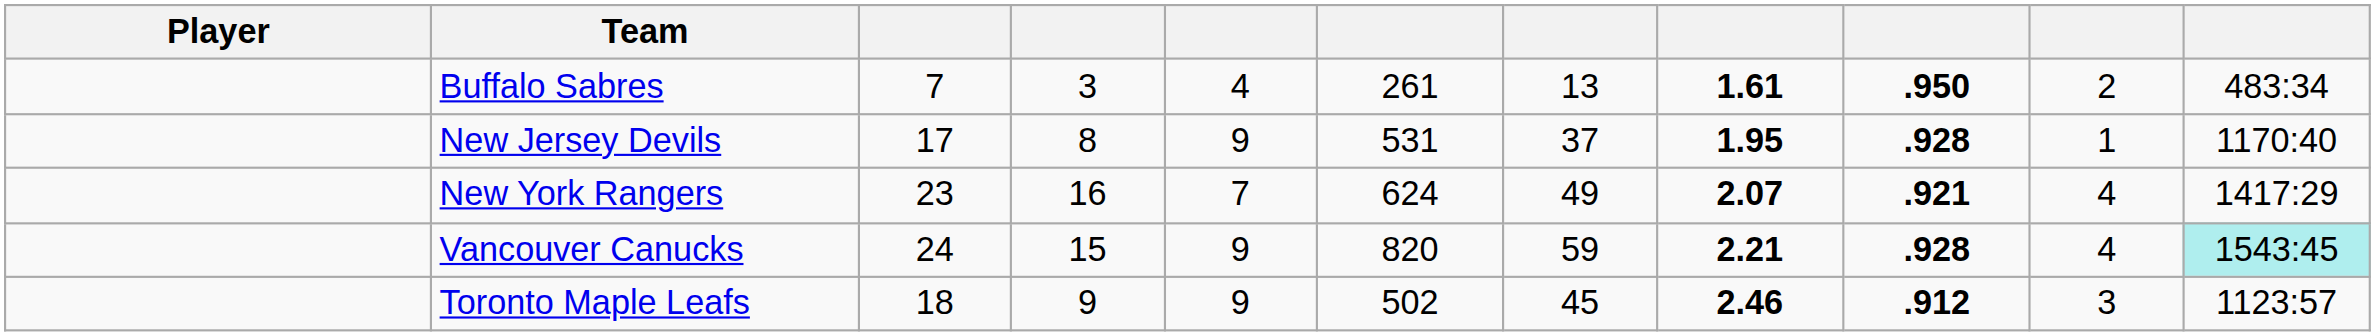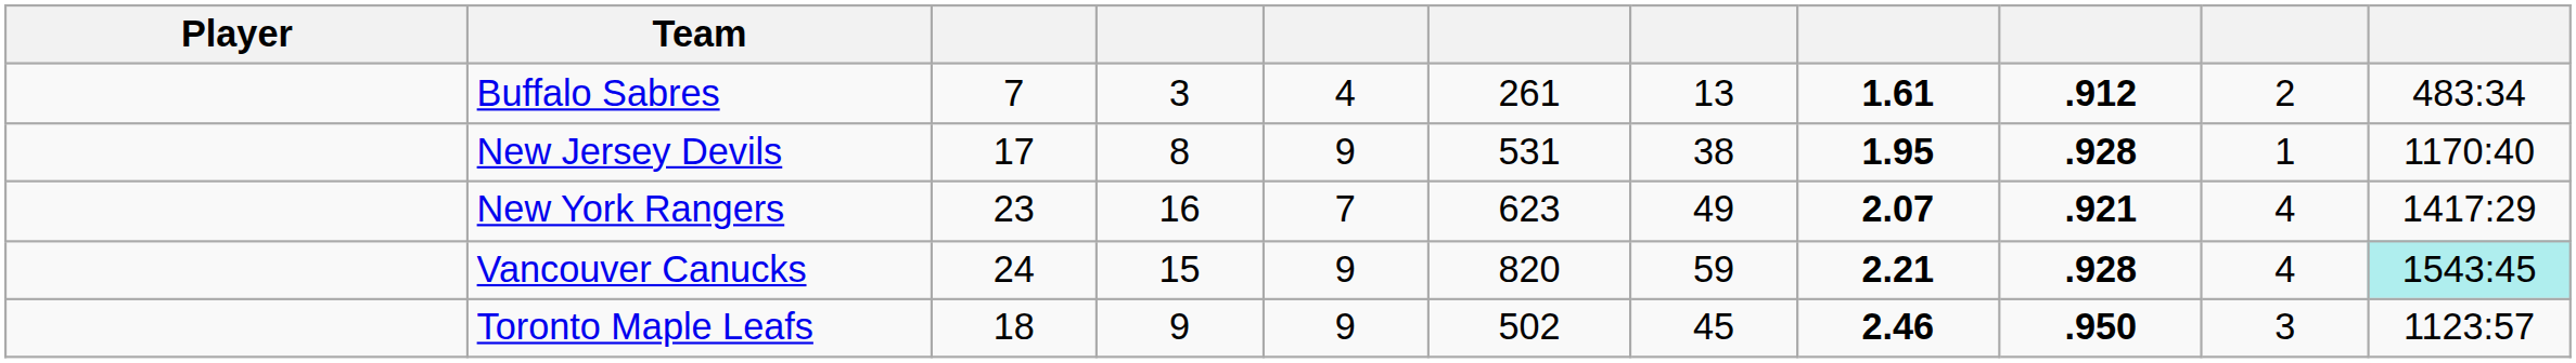Buffalo Sabres | column 9: .950 -> .912
New Jersey Devils | column 7: 37 -> 38
New York Rangers | column 6: 624 -> 623
Toronto Maple Leafs | column 9: .912 -> .950
